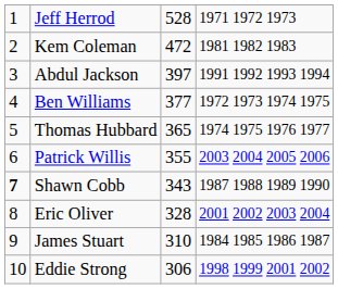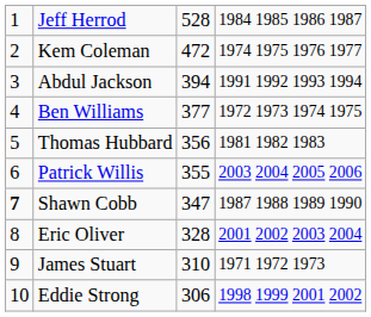Jeff Herrod | column 4: 1971 1972 1973 -> 1984 1985 1986 1987
Kem Coleman | column 4: 1981 1982 1983 -> 1974 1975 1976 1977
Abdul Jackson | column 3: 397 -> 394
Thomas Hubbard | column 3: 365 -> 356
Thomas Hubbard | column 4: 1974 1975 1976 1977 -> 1981 1982 1983
Shawn Cobb | column 3: 343 -> 347
James Stuart | column 4: 1984 1985 1986 1987 -> 1971 1972 1973
